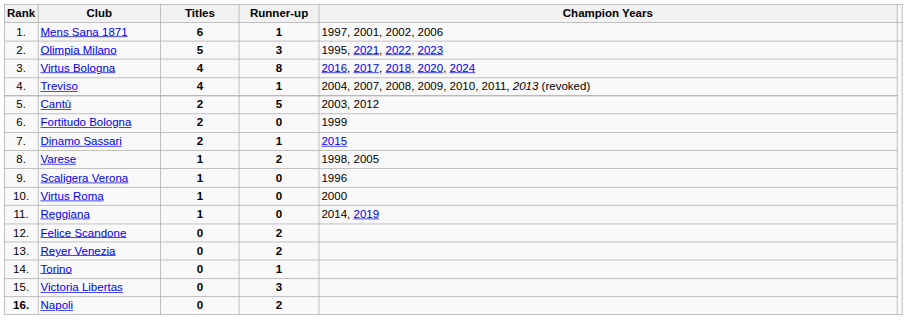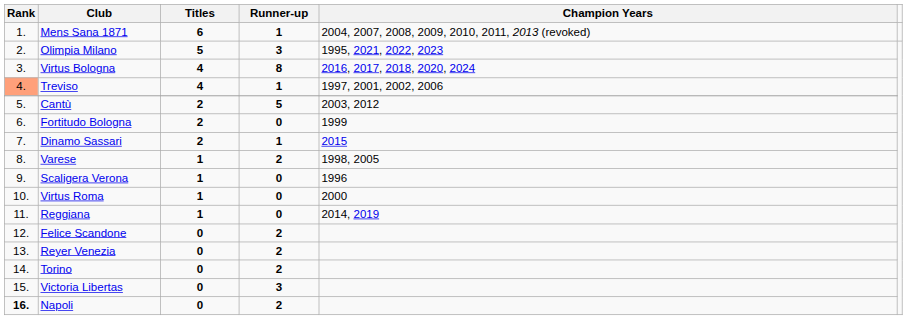Mens Sana 1871 | Champion Years: 1997, 2001, 2002, 2006 -> 2004, 2007, 2008, 2009, 2010, 2011, 2013 (revoked)
Treviso | Rank: no background -> lightsalmon background
Treviso | Champion Years: 2004, 2007, 2008, 2009, 2010, 2011, 2013 (revoked) -> 1997, 2001, 2002, 2006
Torino | Runner-up: 1 -> 2
